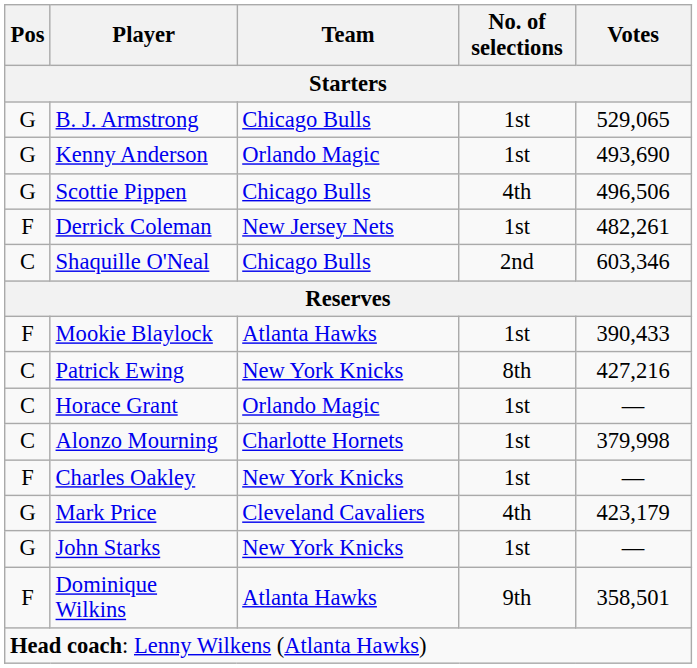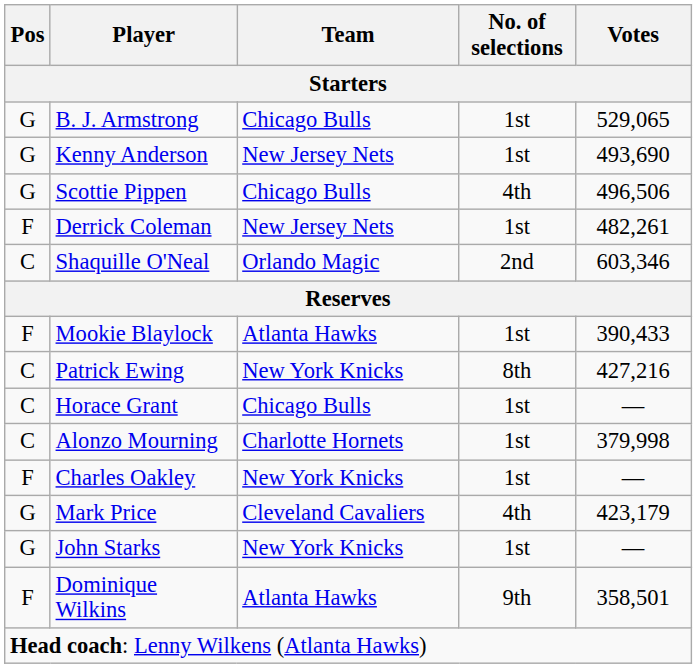Kenny Anderson | Team: Orlando Magic -> New Jersey Nets
Shaquille O'Neal | Team: Chicago Bulls -> Orlando Magic
Horace Grant | Team: Orlando Magic -> Chicago Bulls
